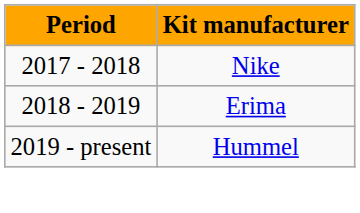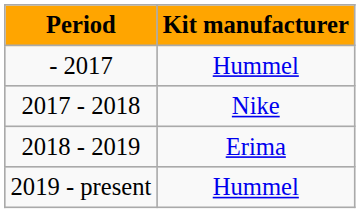+ row: - 2017 | Hummel
